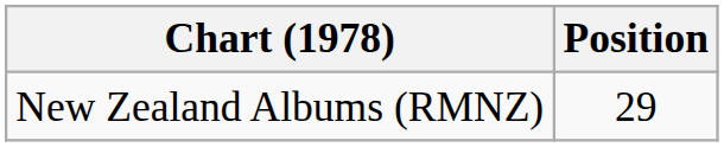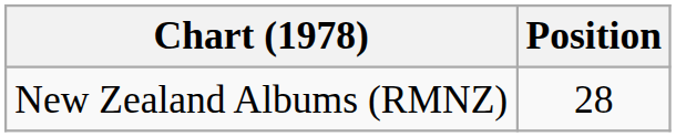New Zealand Albums (RMNZ) | Position: 29 -> 28
